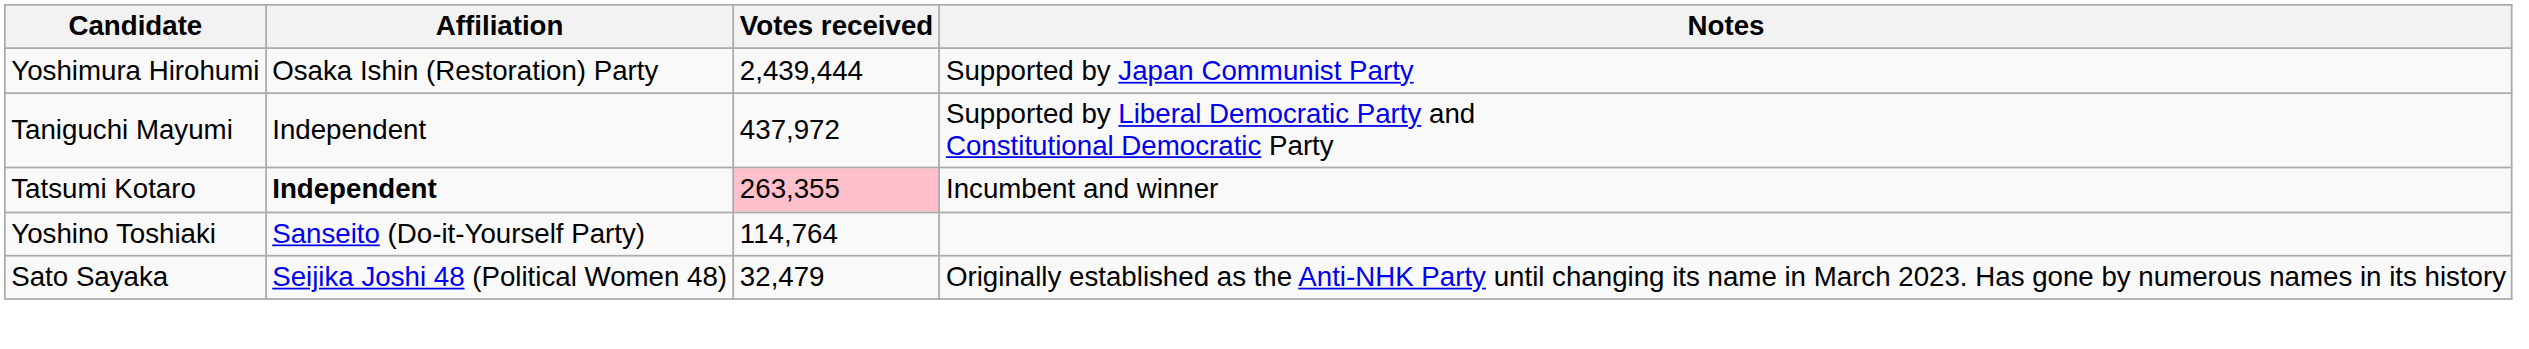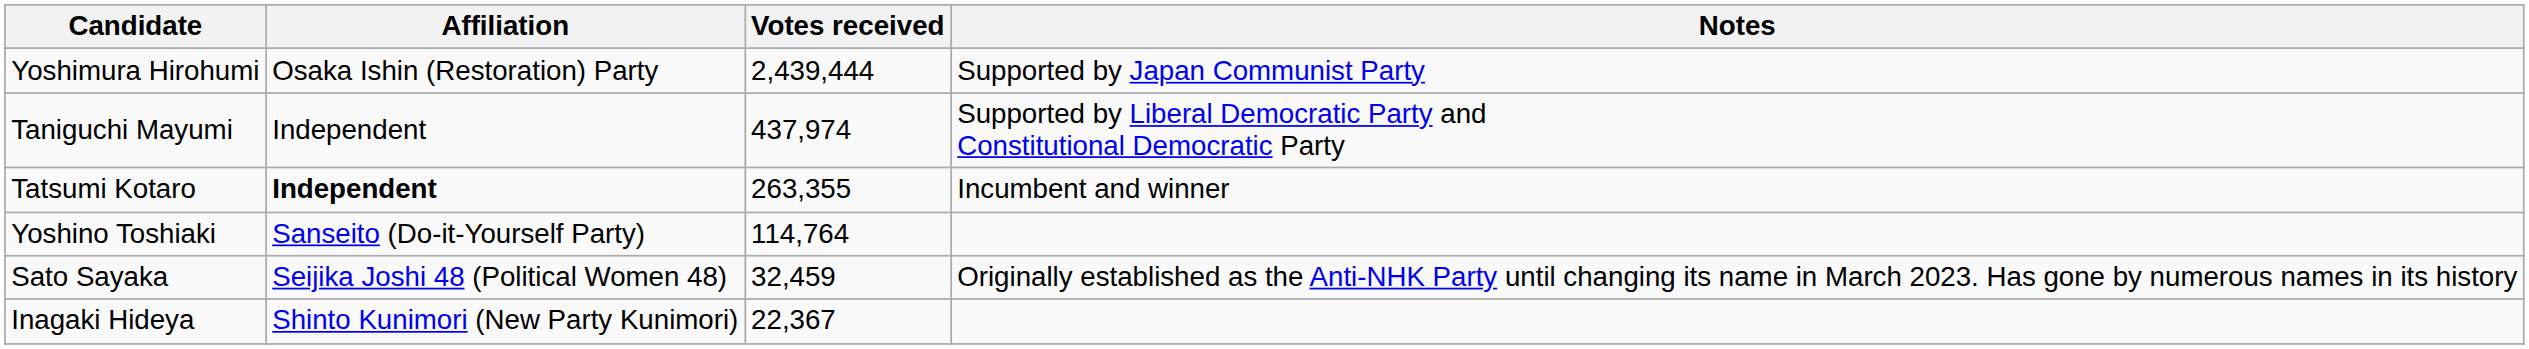Taniguchi Mayumi | Votes received: 437,972 -> 437,974
Tatsumi Kotaro | Votes received: pink background -> no background
Sato Sayaka | Votes received: 32,479 -> 32,459
+ row: Inagaki Hideya | Shinto Kunimori (New Party Kunimori) | 22,367
